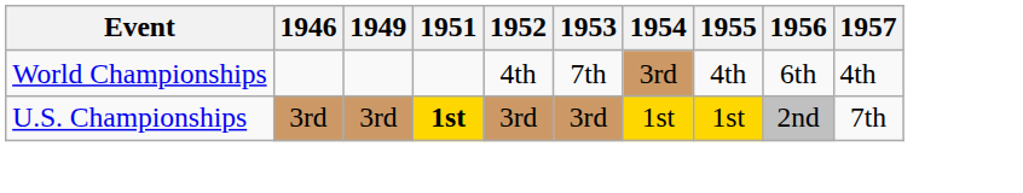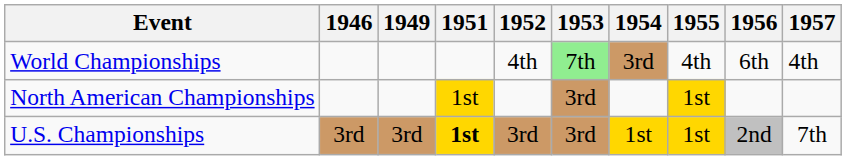World Championships | 1953: no background -> lightgreen background
+ row: North American Championships | 1st | 3rd | 1st
